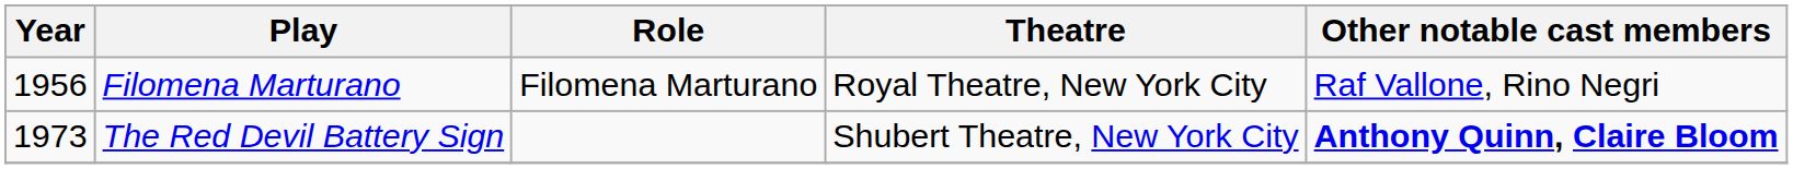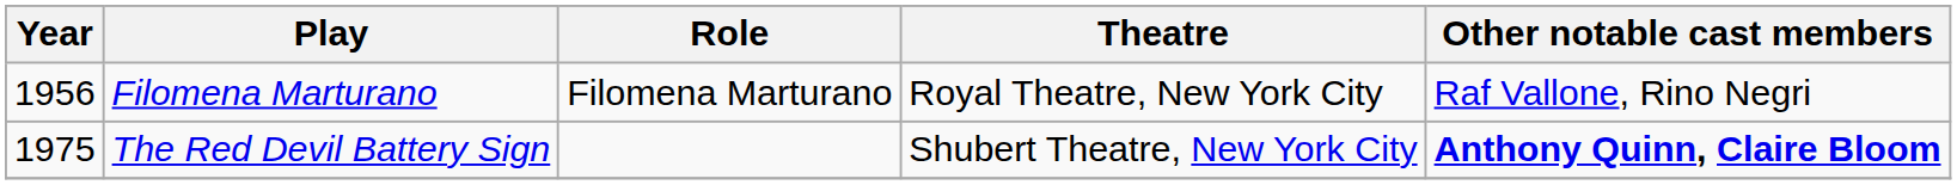The Red Devil Battery Sign | Year: 1973 -> 1975
